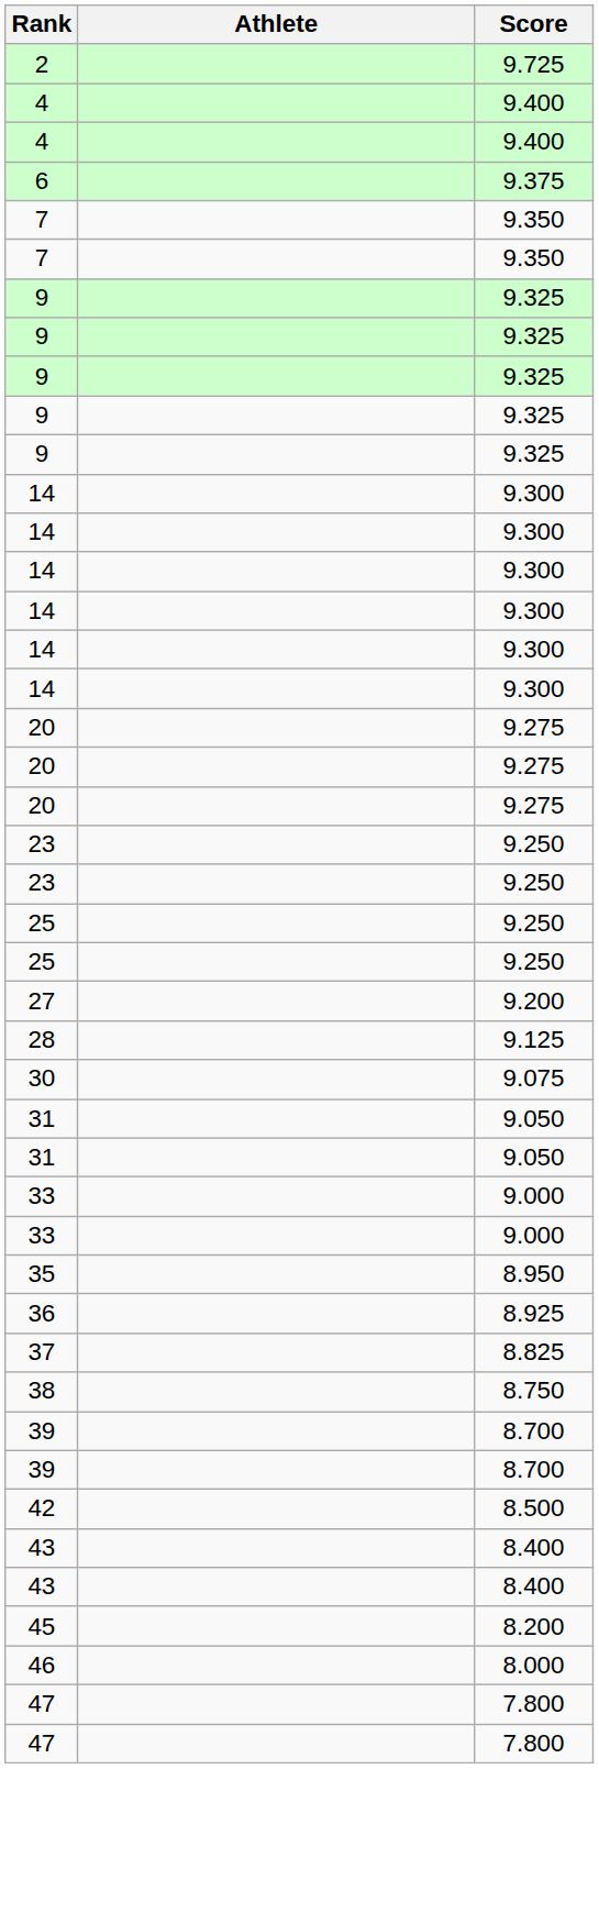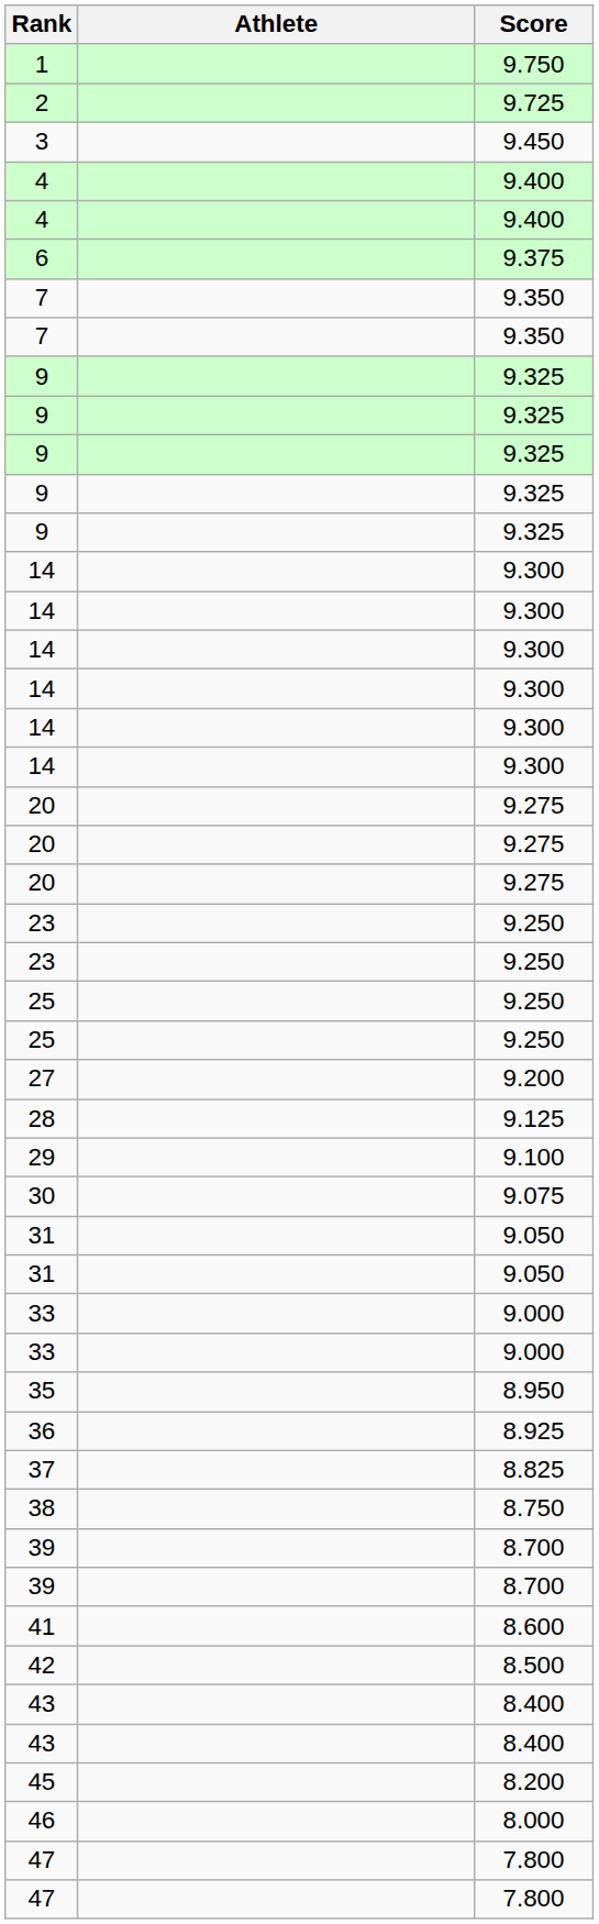+ row: 1 | 9.750
+ row: 3 | 9.450
+ row: 29 | 9.100
+ row: 41 | 8.600
